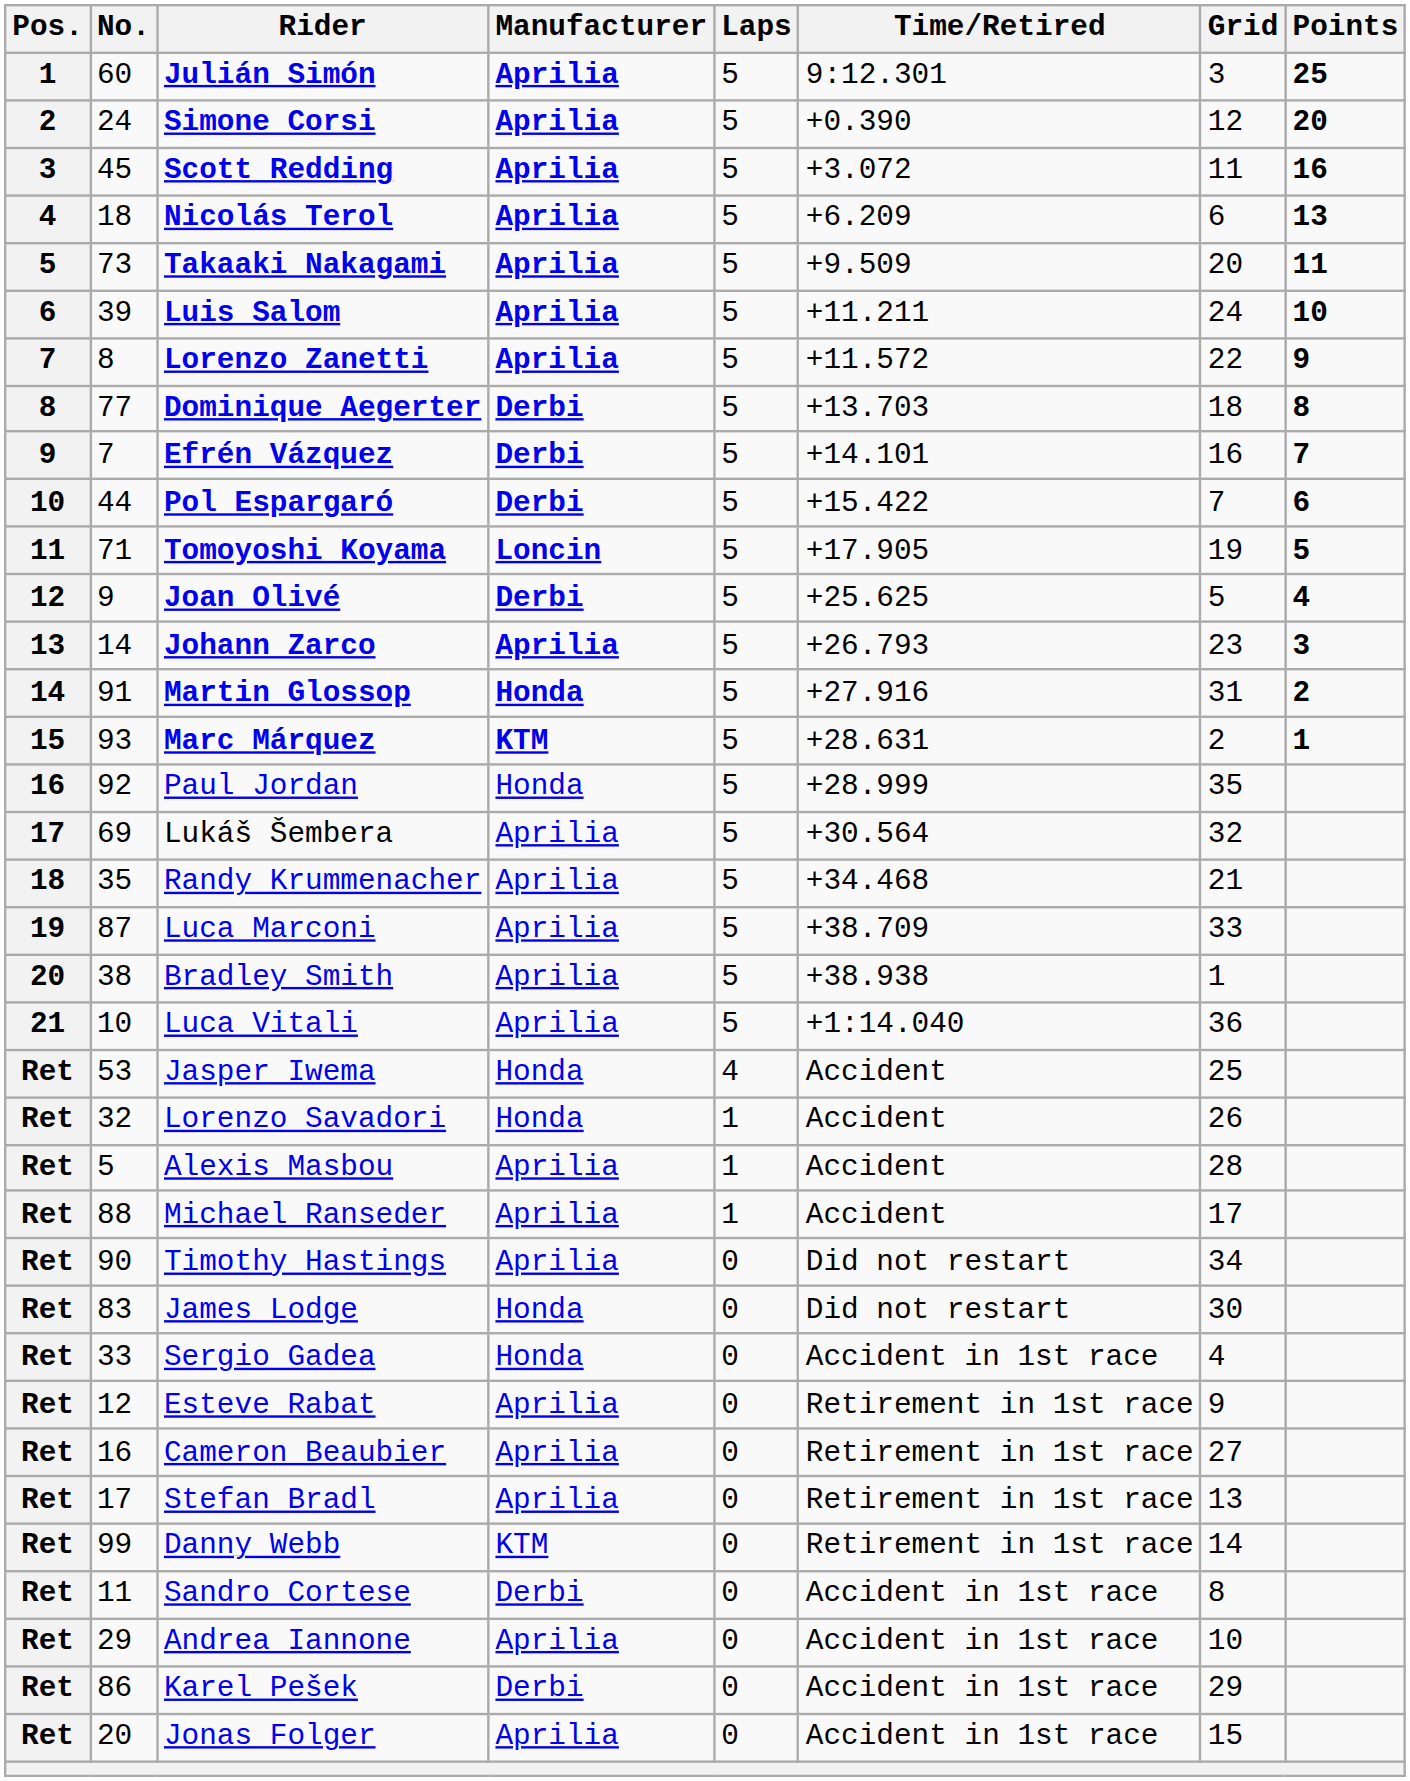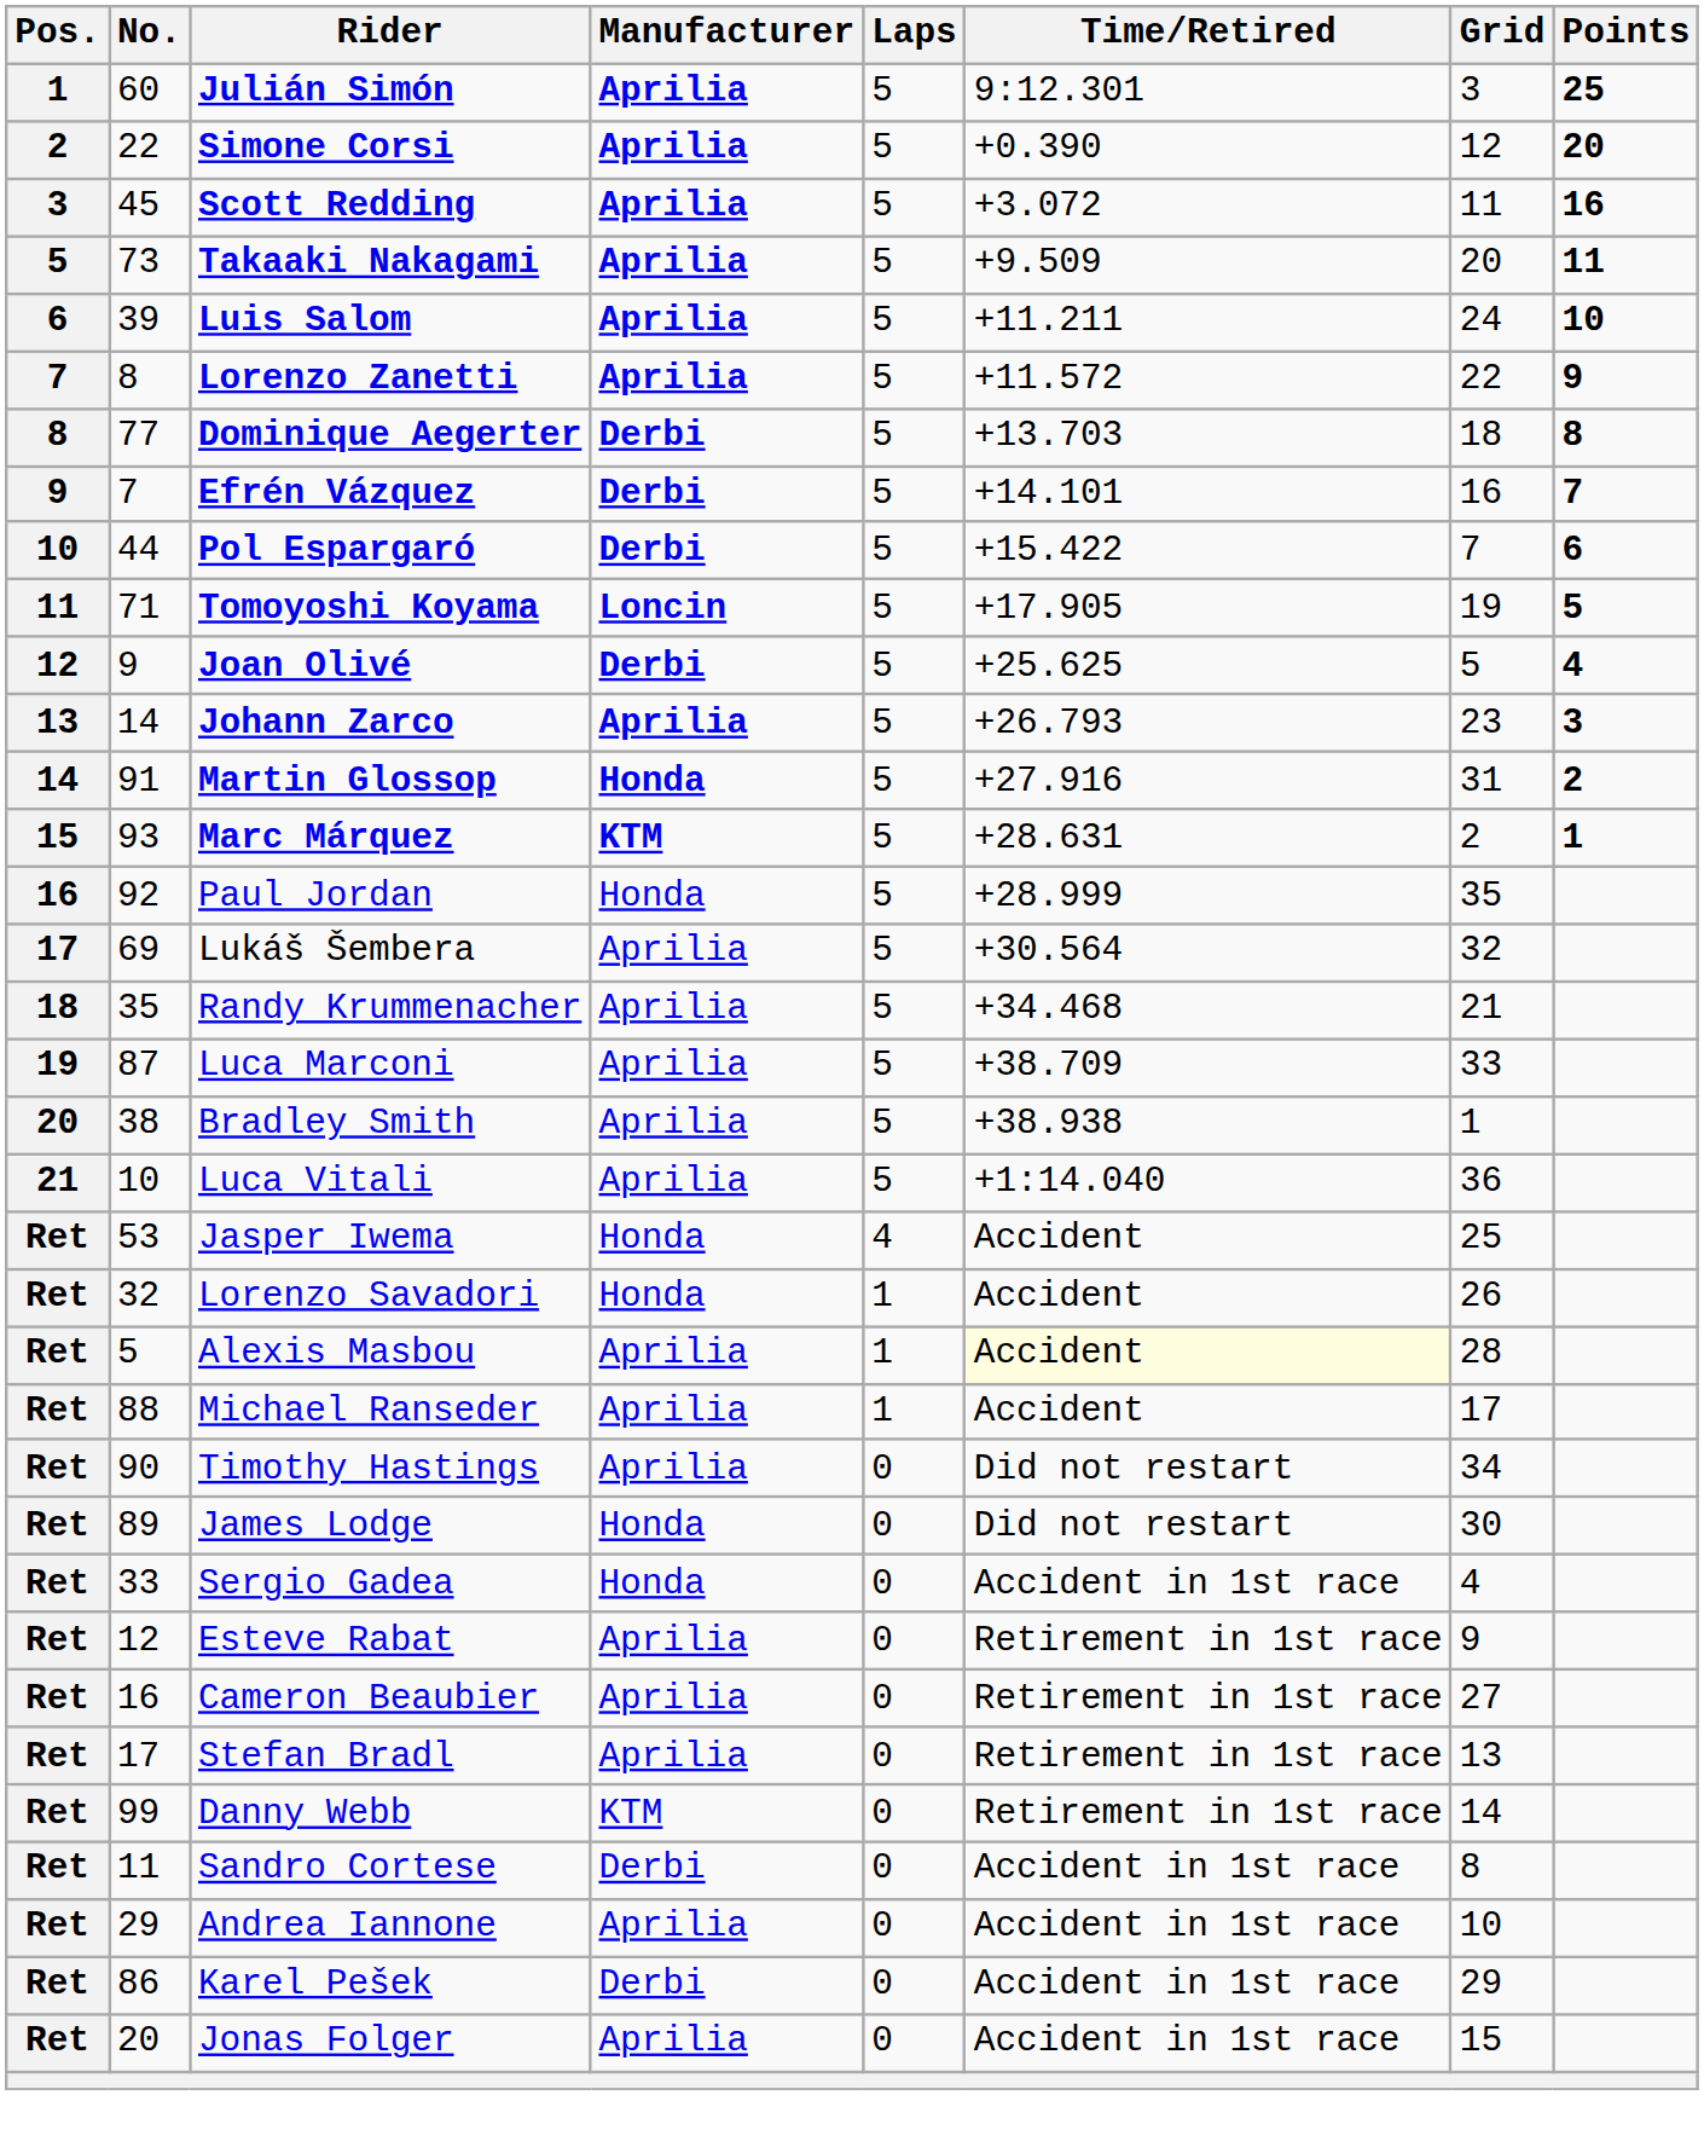Simone Corsi | No.: 24 -> 22
- row: 4 | 18 | Nicolás Terol | Aprilia | 5 | +6.209 | 6 | 13
Alexis Masbou | Time/Retired: no background -> lightyellow background
James Lodge | No.: 83 -> 89
